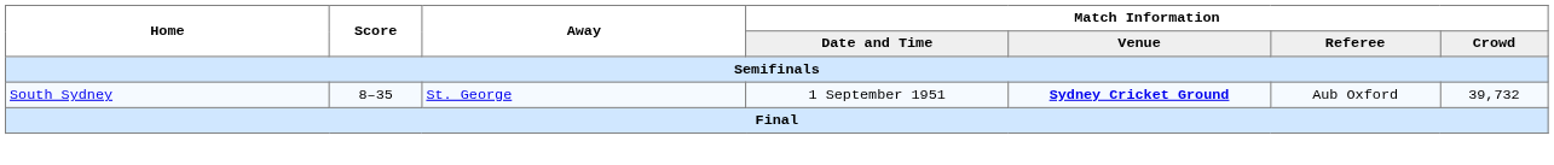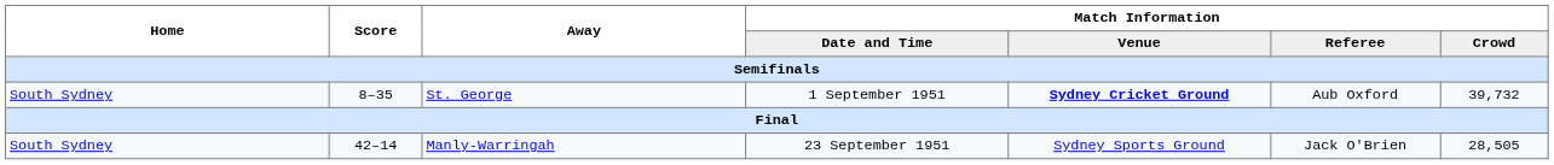+ row: South Sydney | 42–14 | Manly-Warringah | 23 September 1951 | Sydney Sports Ground | Jack O'Brien | 28,505
